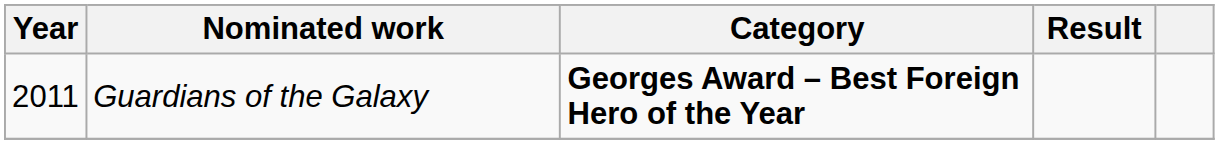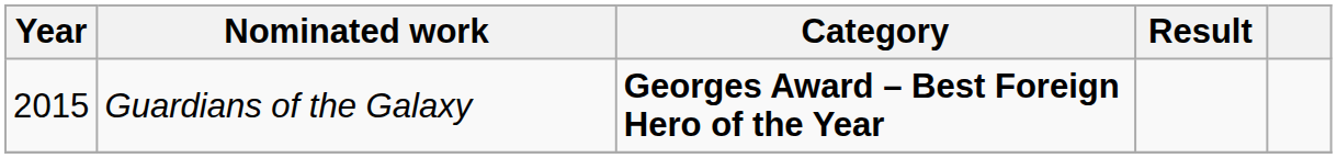Guardians of the Galaxy | Year: 2011 -> 2015
